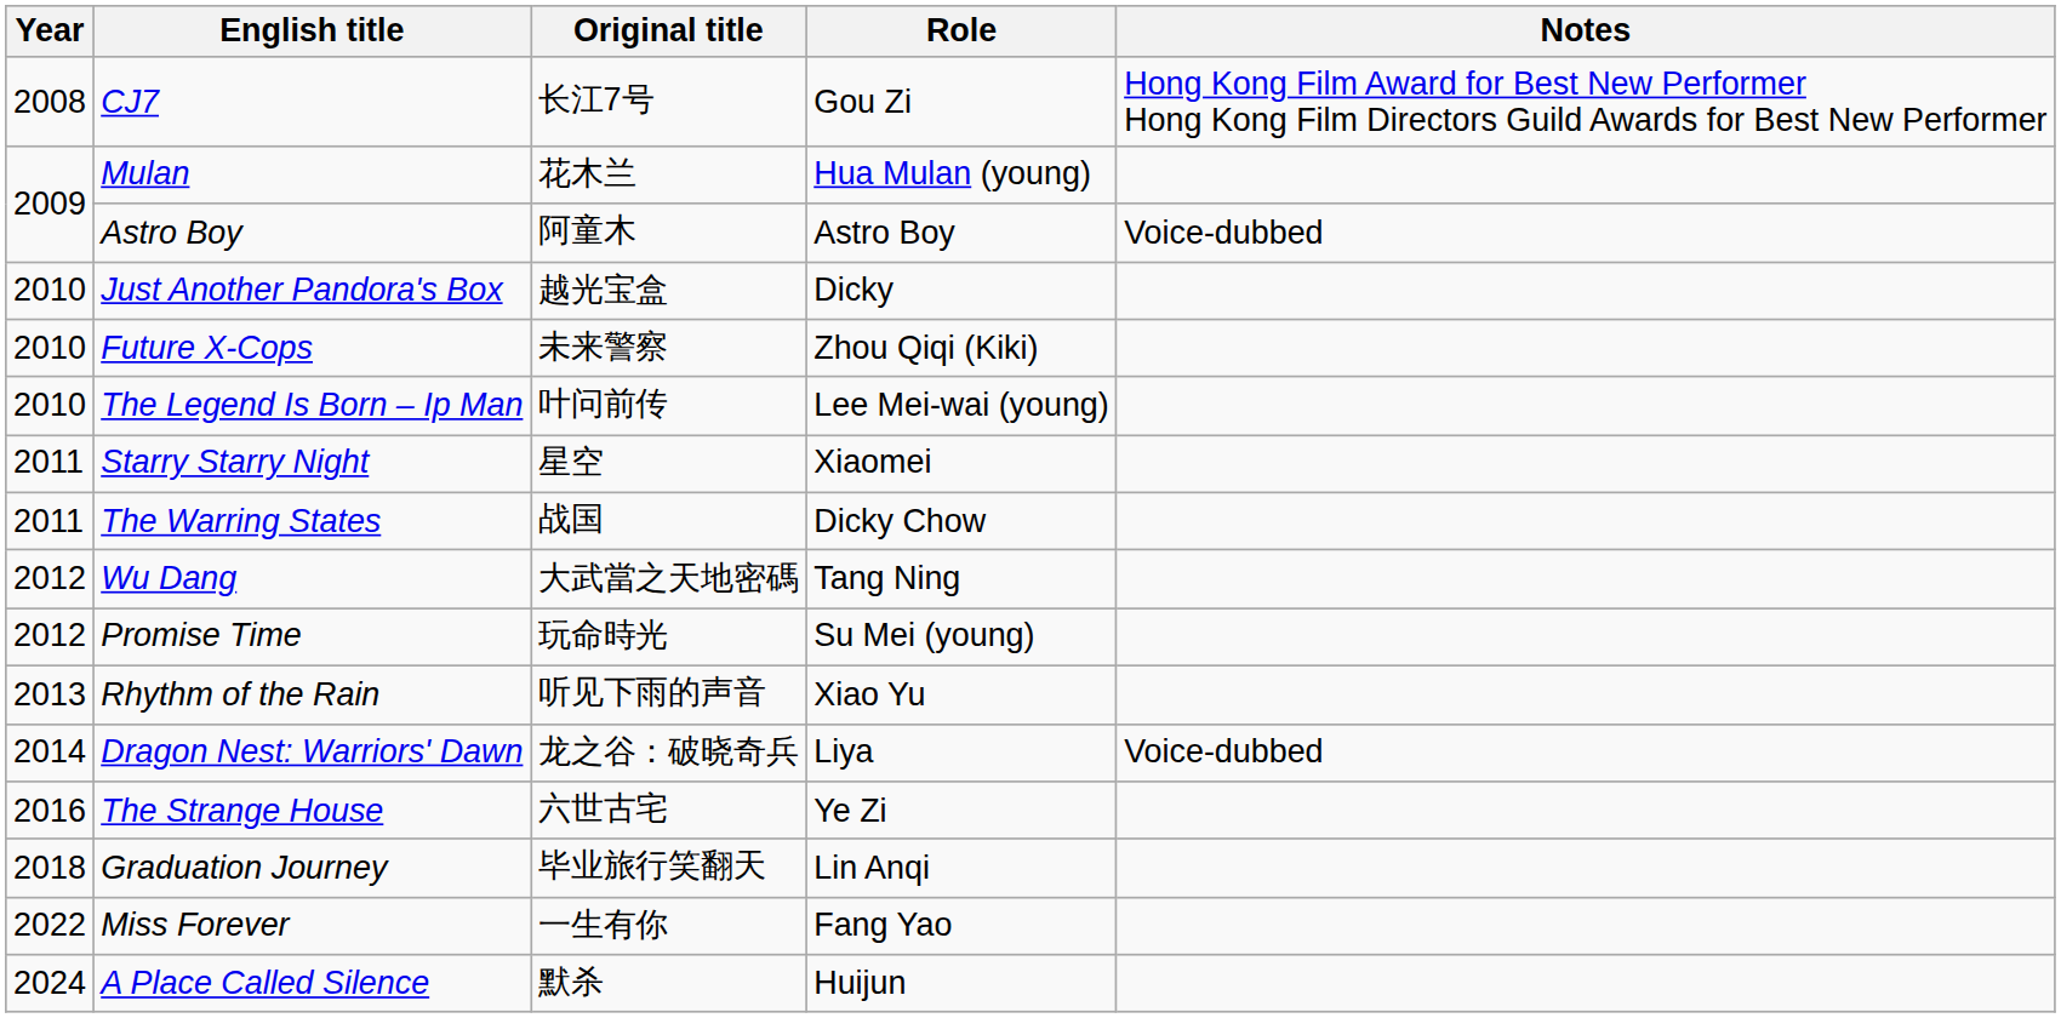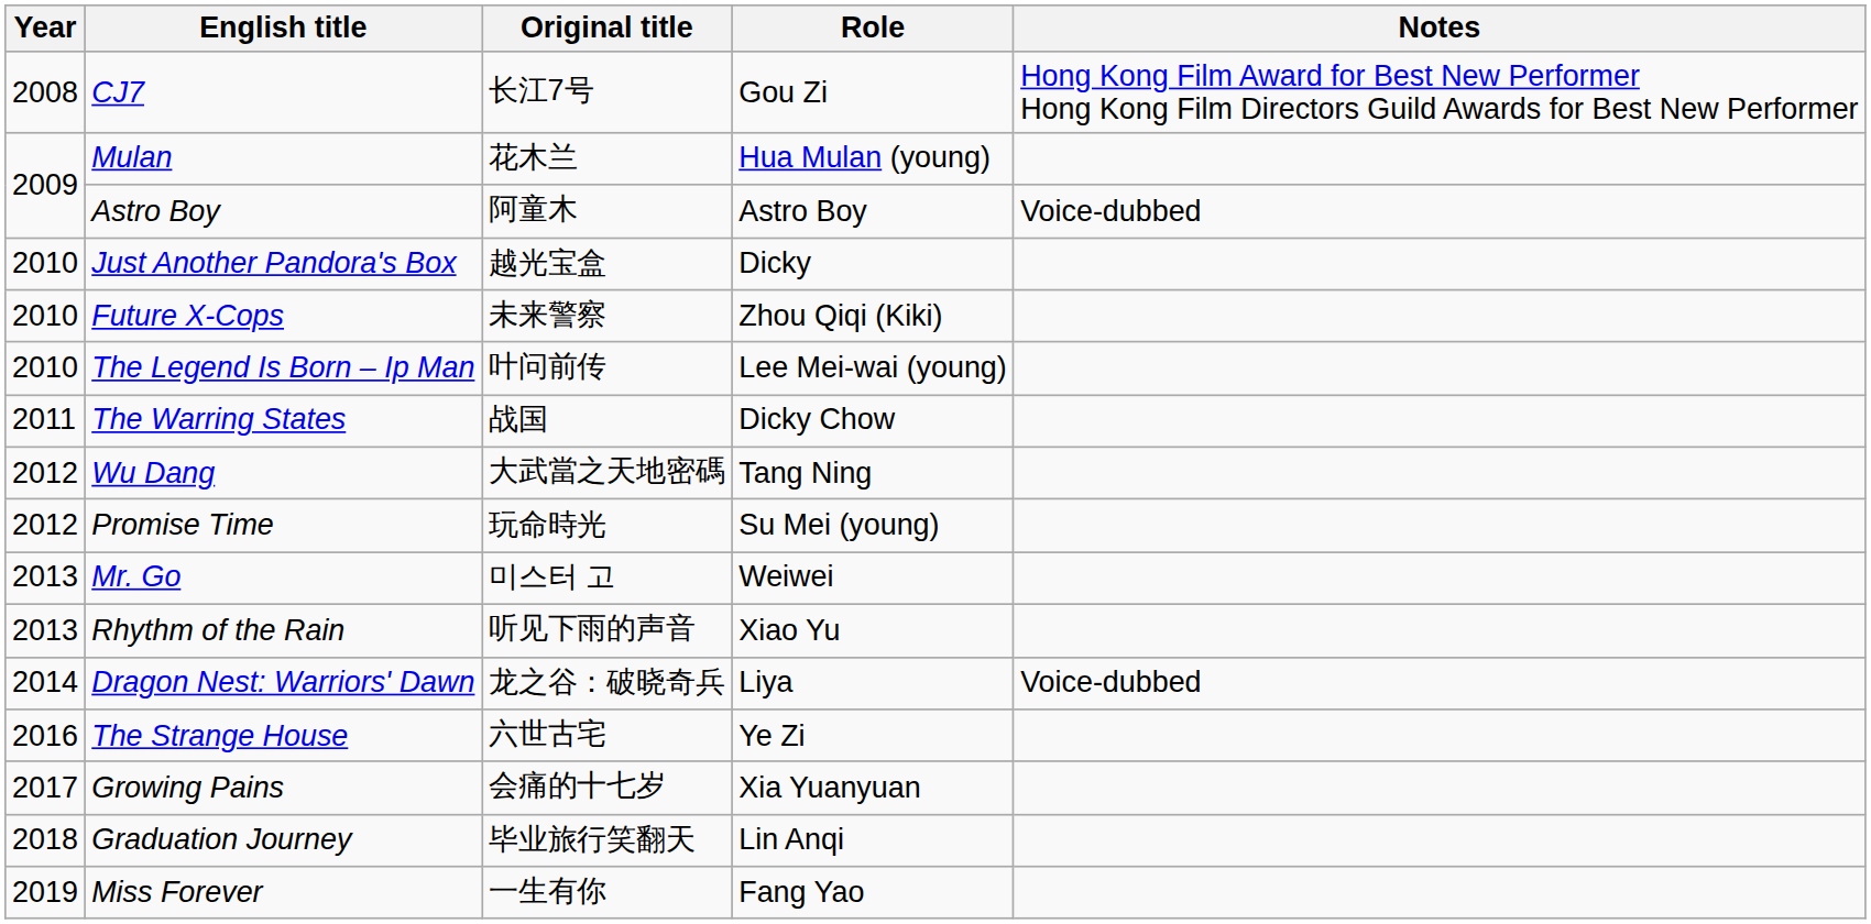- row: 2011 | Starry Starry Night | 星空 | Xiaomei
+ row: 2013 | Mr. Go | 미스터 고 | Weiwei
+ row: 2017 | Growing Pains | 会痛的十七岁 | Xia Yuanyuan
Miss Forever | Year: 2022 -> 2019
- row: 2024 | A Place Called Silence | 默杀 | Huijun
